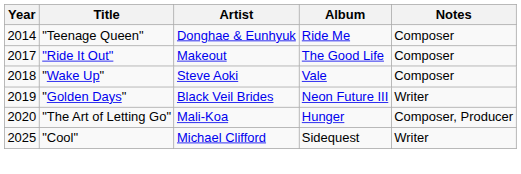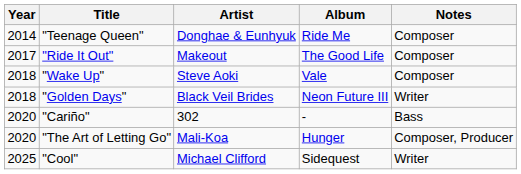"Golden Days" | Year: 2019 -> 2018
+ row: 2020 | "Cariño" | 302 | - | Bass
